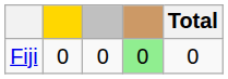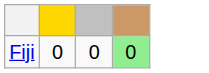- column: Total | 0
